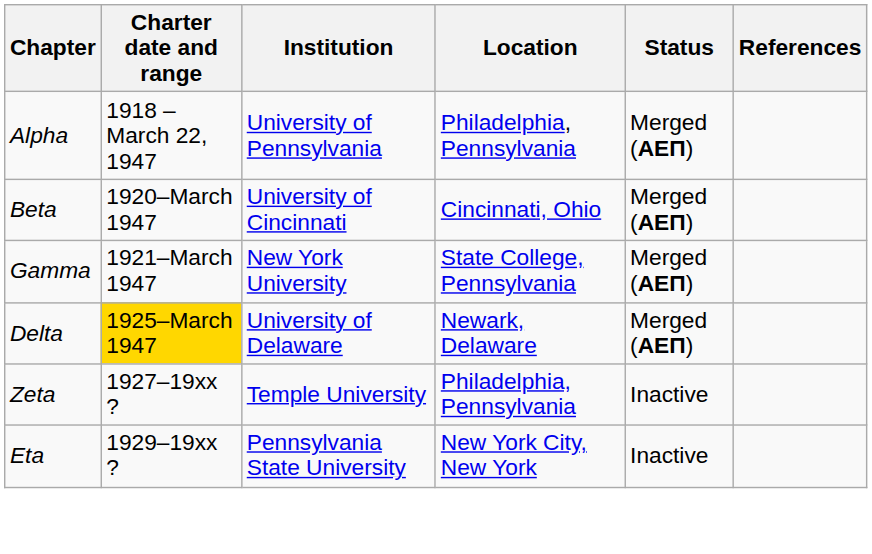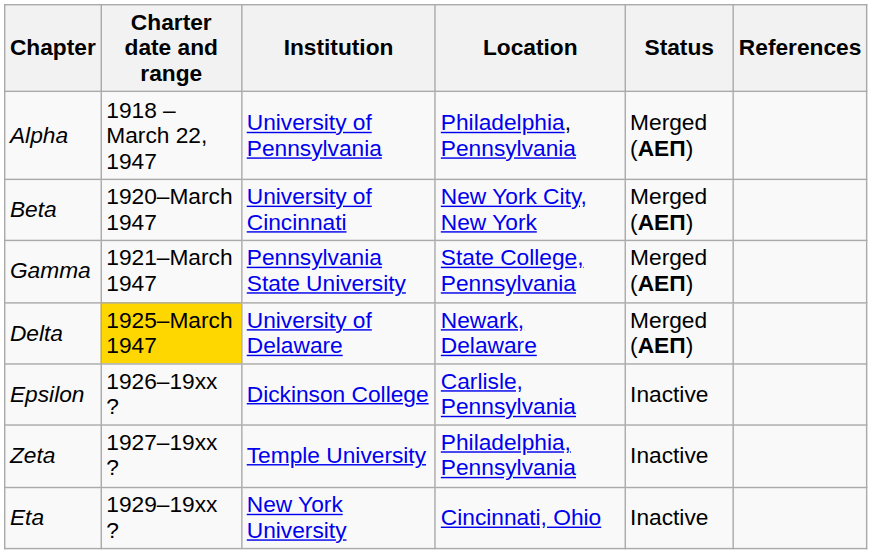Beta | Location: Cincinnati, Ohio -> New York City, New York
Gamma | Institution: New York University -> Pennsylvania State University
+ row: Epsilon | 1926–19xx ? | Dickinson College | Carlisle, Pennsylvania | Inactive
Eta | Institution: Pennsylvania State University -> New York University
Eta | Location: New York City, New York -> Cincinnati, Ohio
